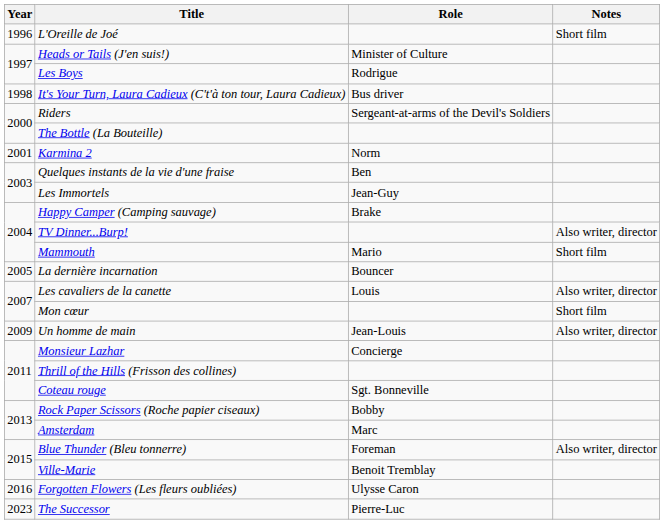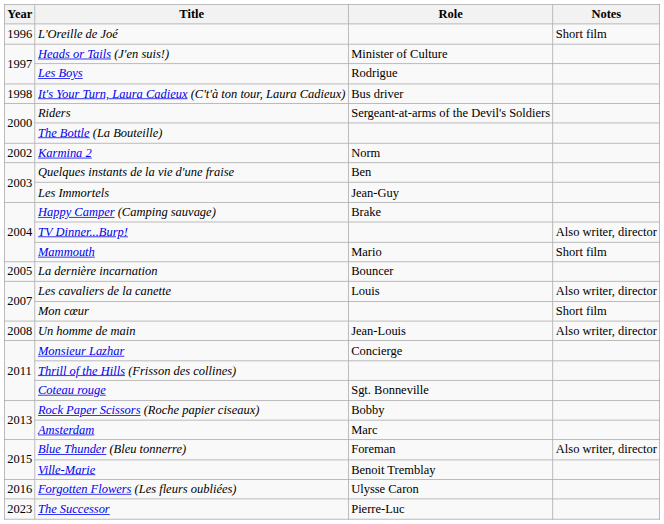Karmina 2 | Year: 2001 -> 2002
Un homme de main | Year: 2009 -> 2008
